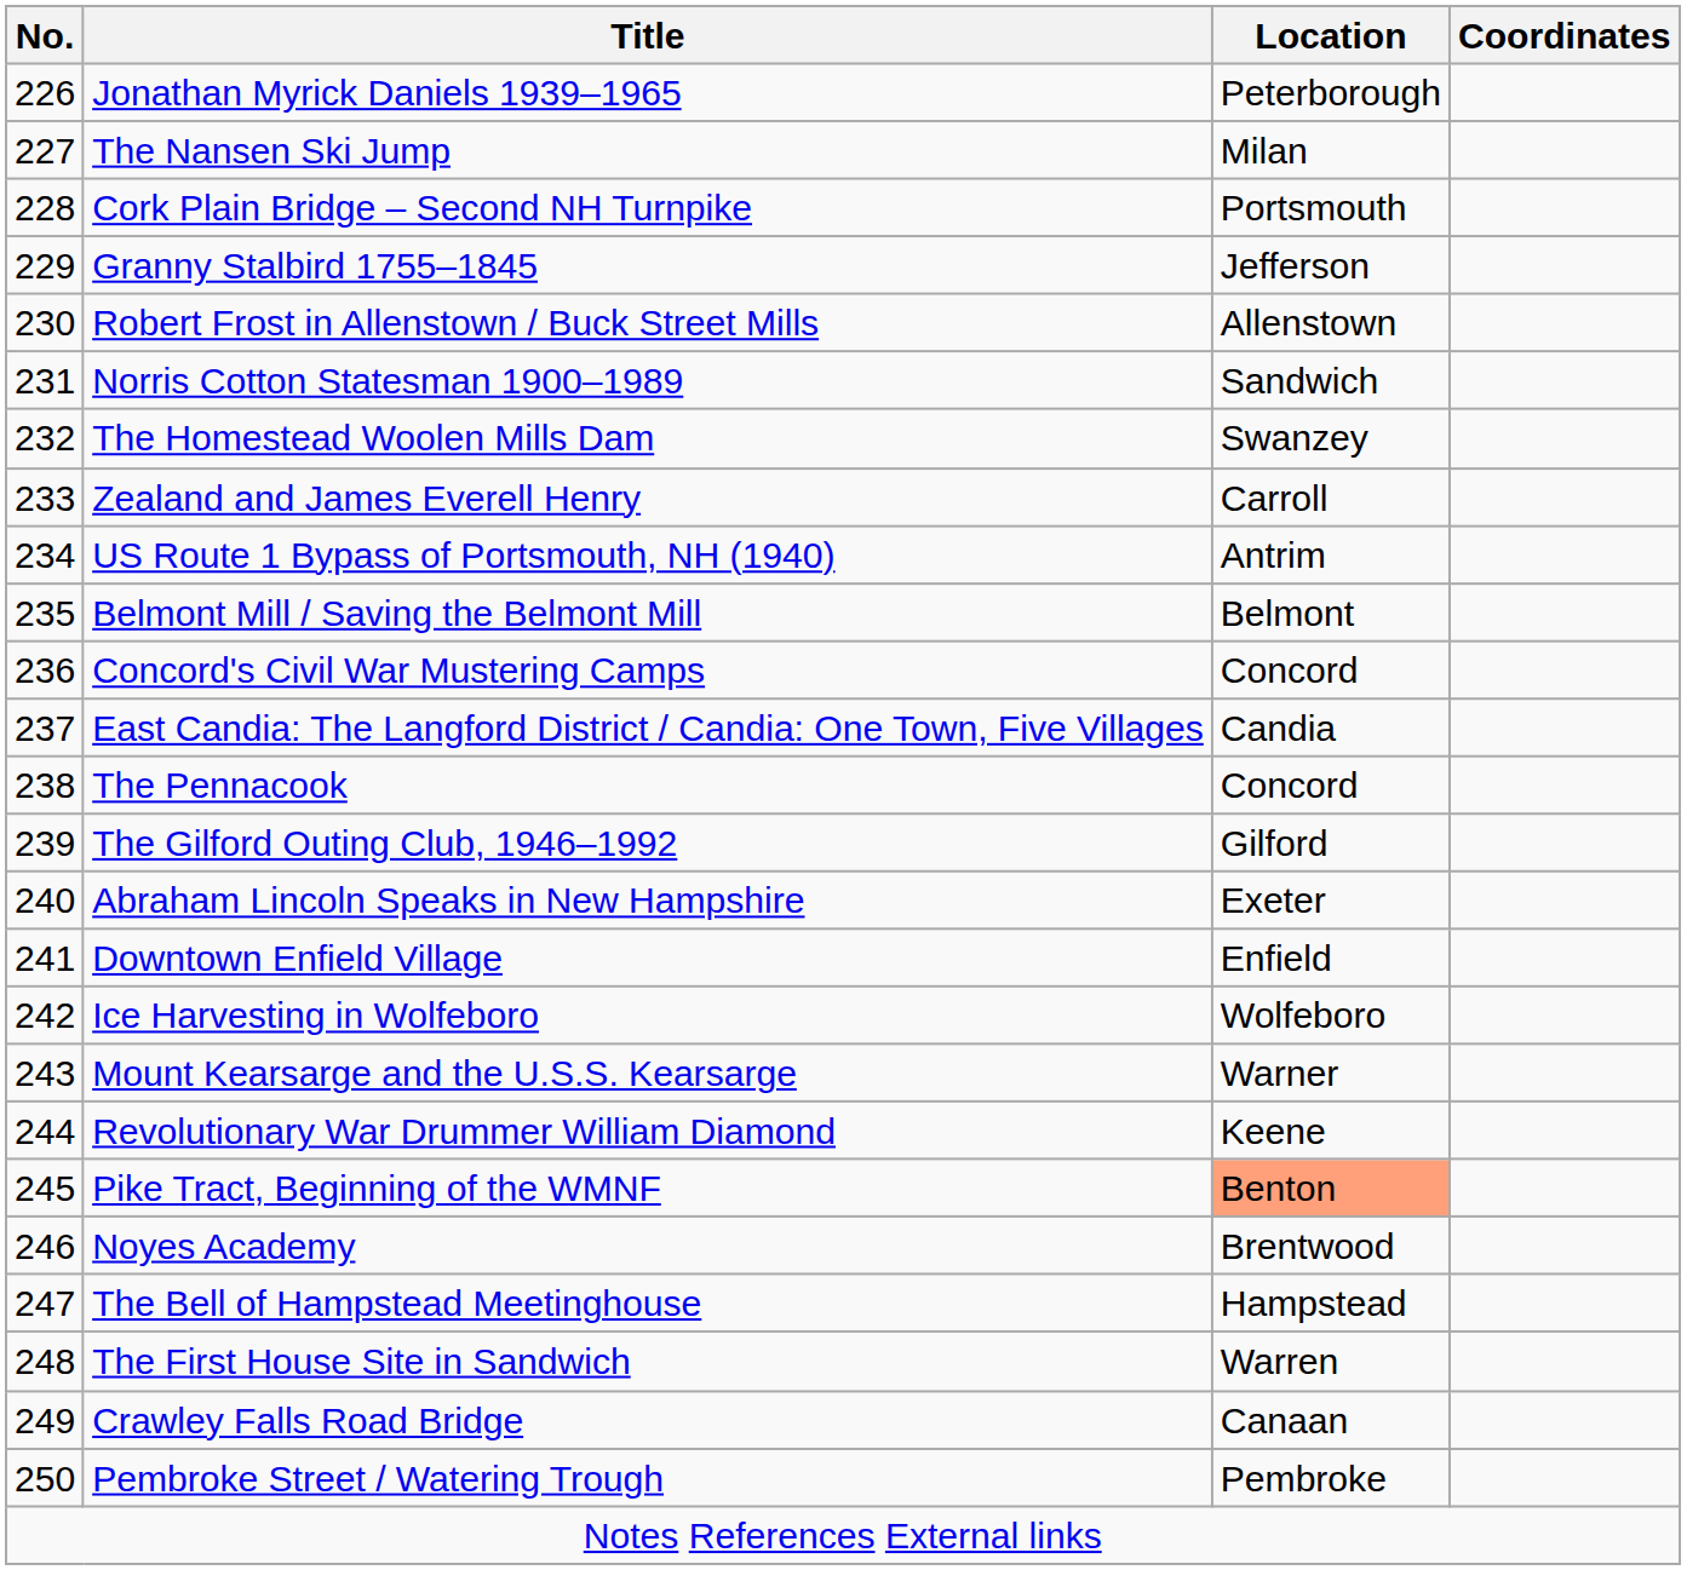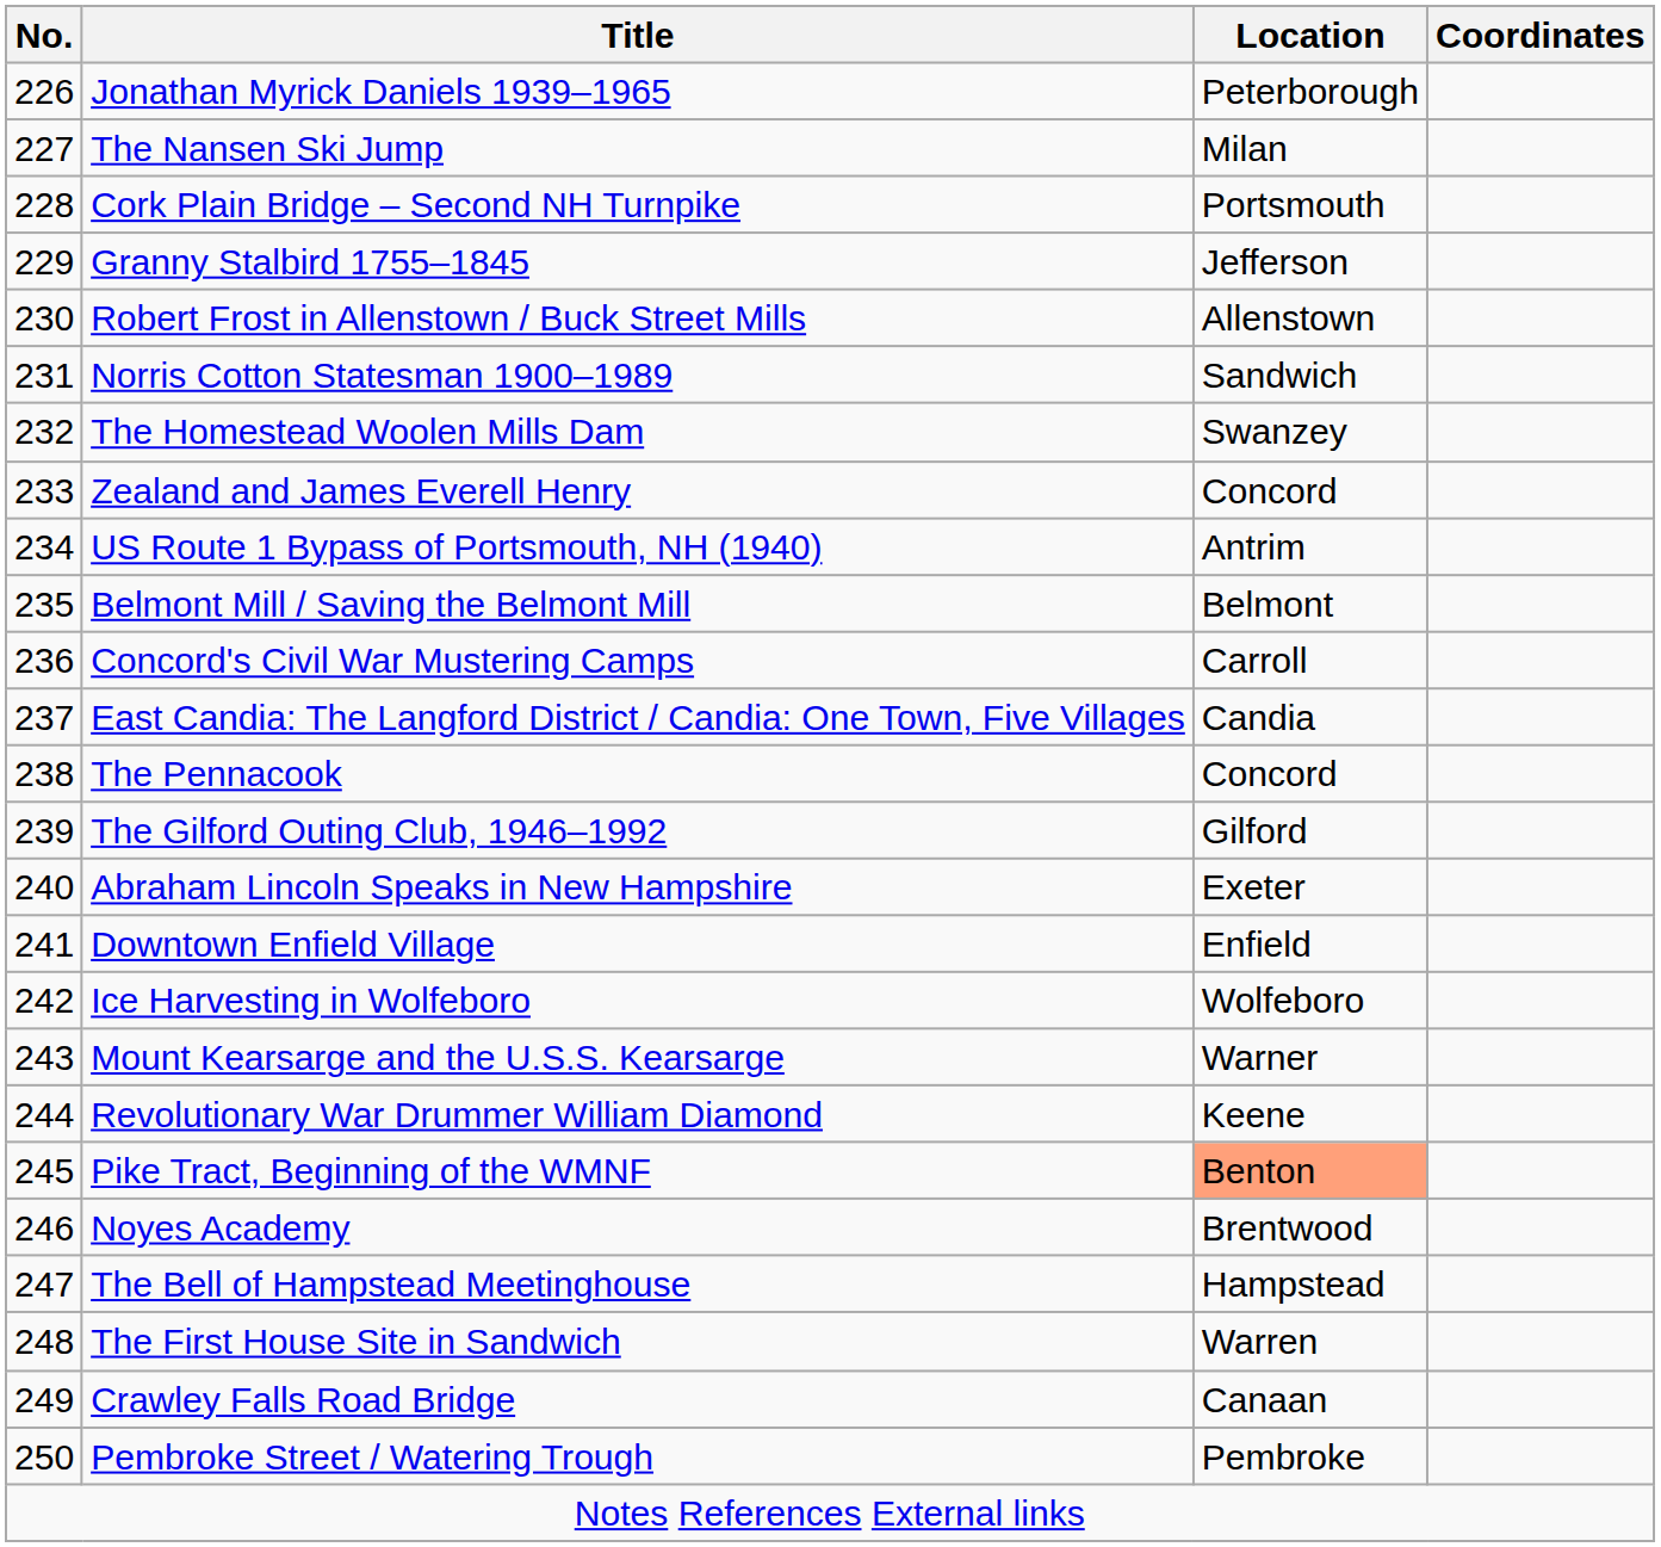Zealand and James Everell Henry | Location: Carroll -> Concord
Concord's Civil War Mustering Camps | Location: Concord -> Carroll
